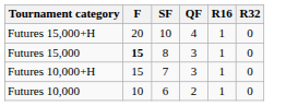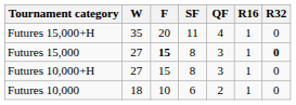+ column: W | 35 | 27 | 27 | 18
Futures 15,000+H | SF: 10 -> 11
Futures 15,000 | R32: normal -> bold
Futures 10,000+H | SF: 7 -> 8
